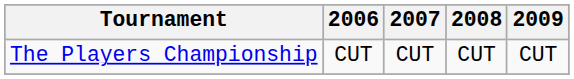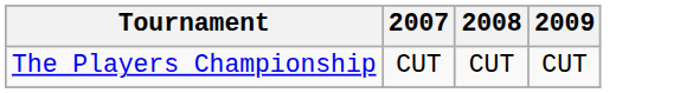- column: 2006 | CUT
